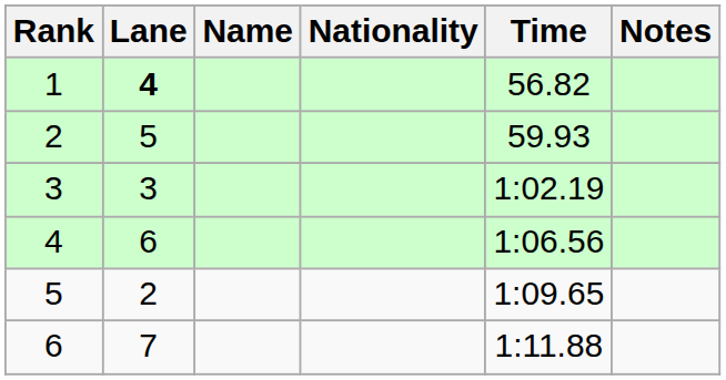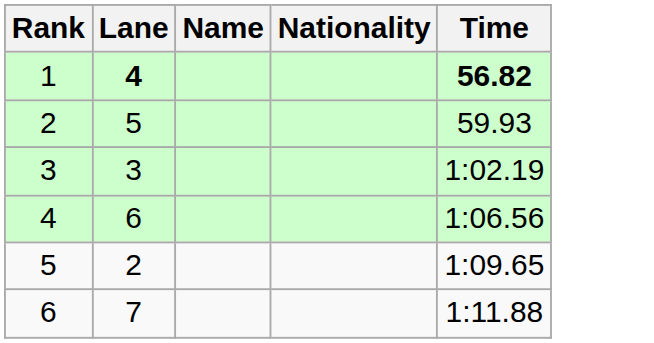- column: Notes
1 | Time: normal -> bold
